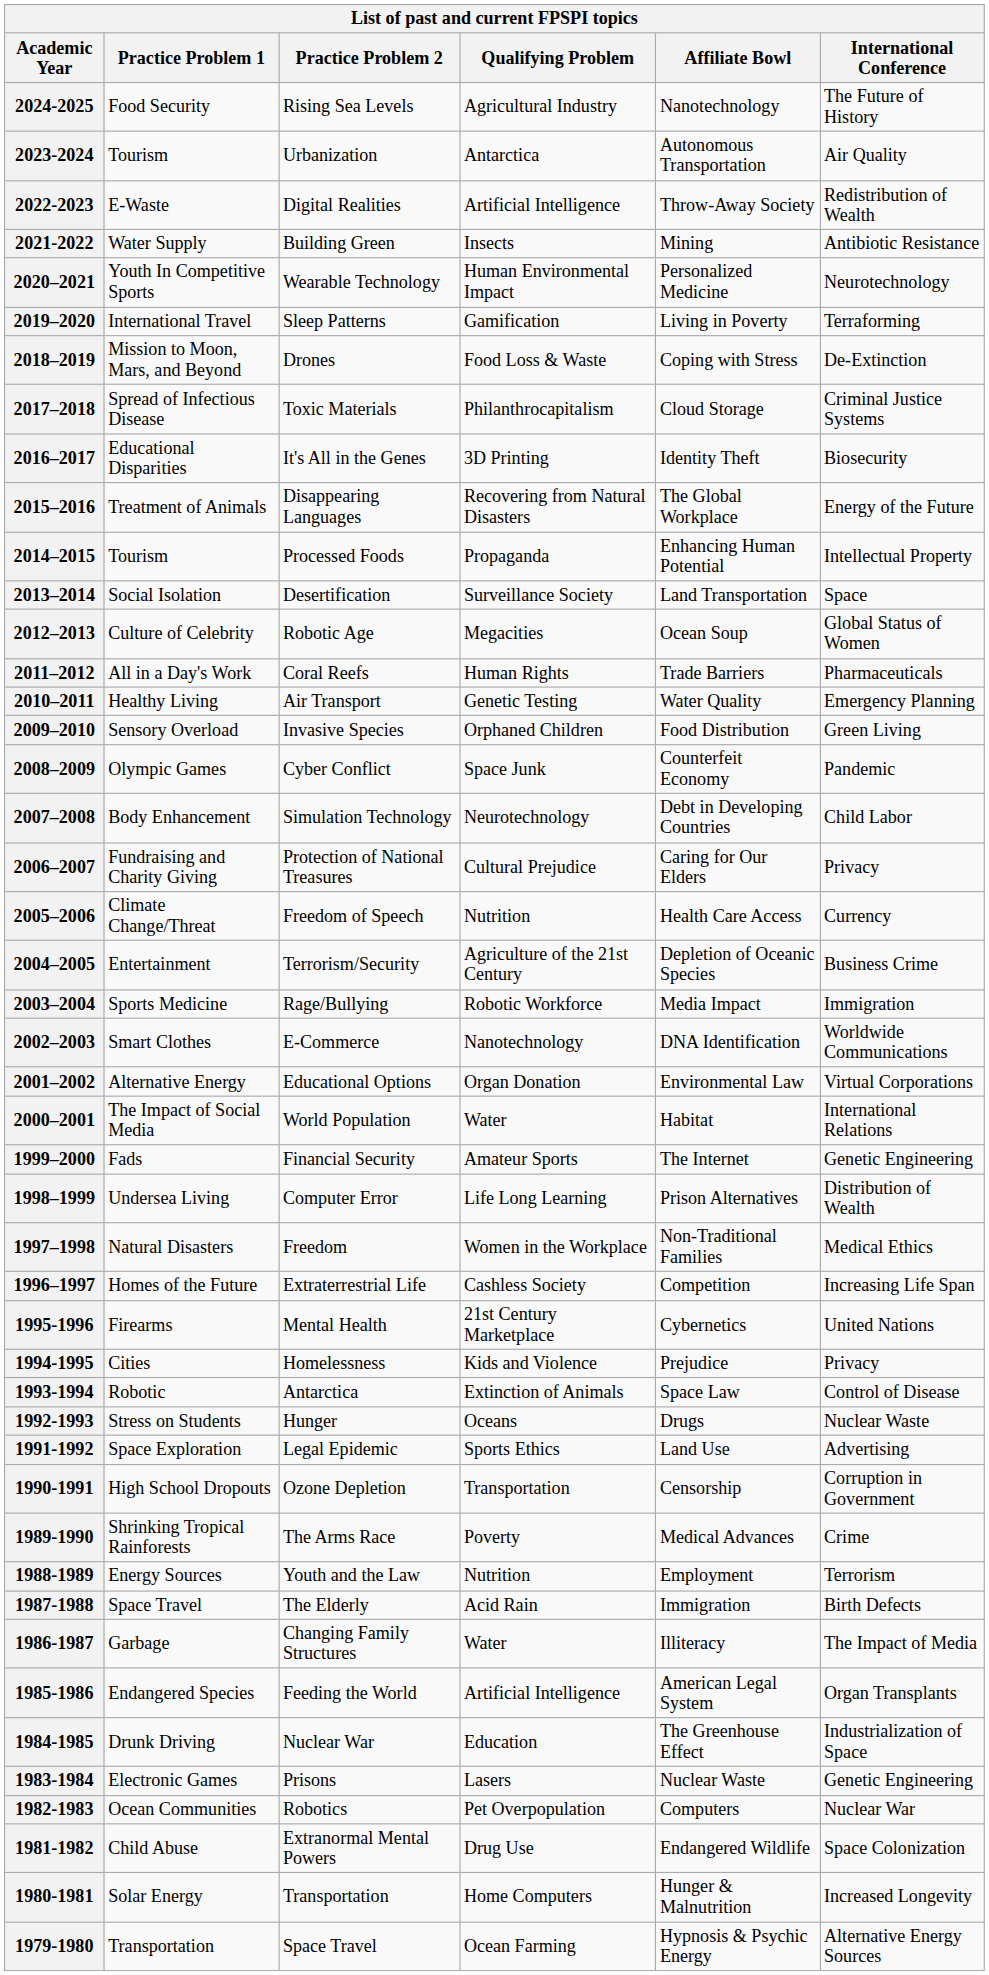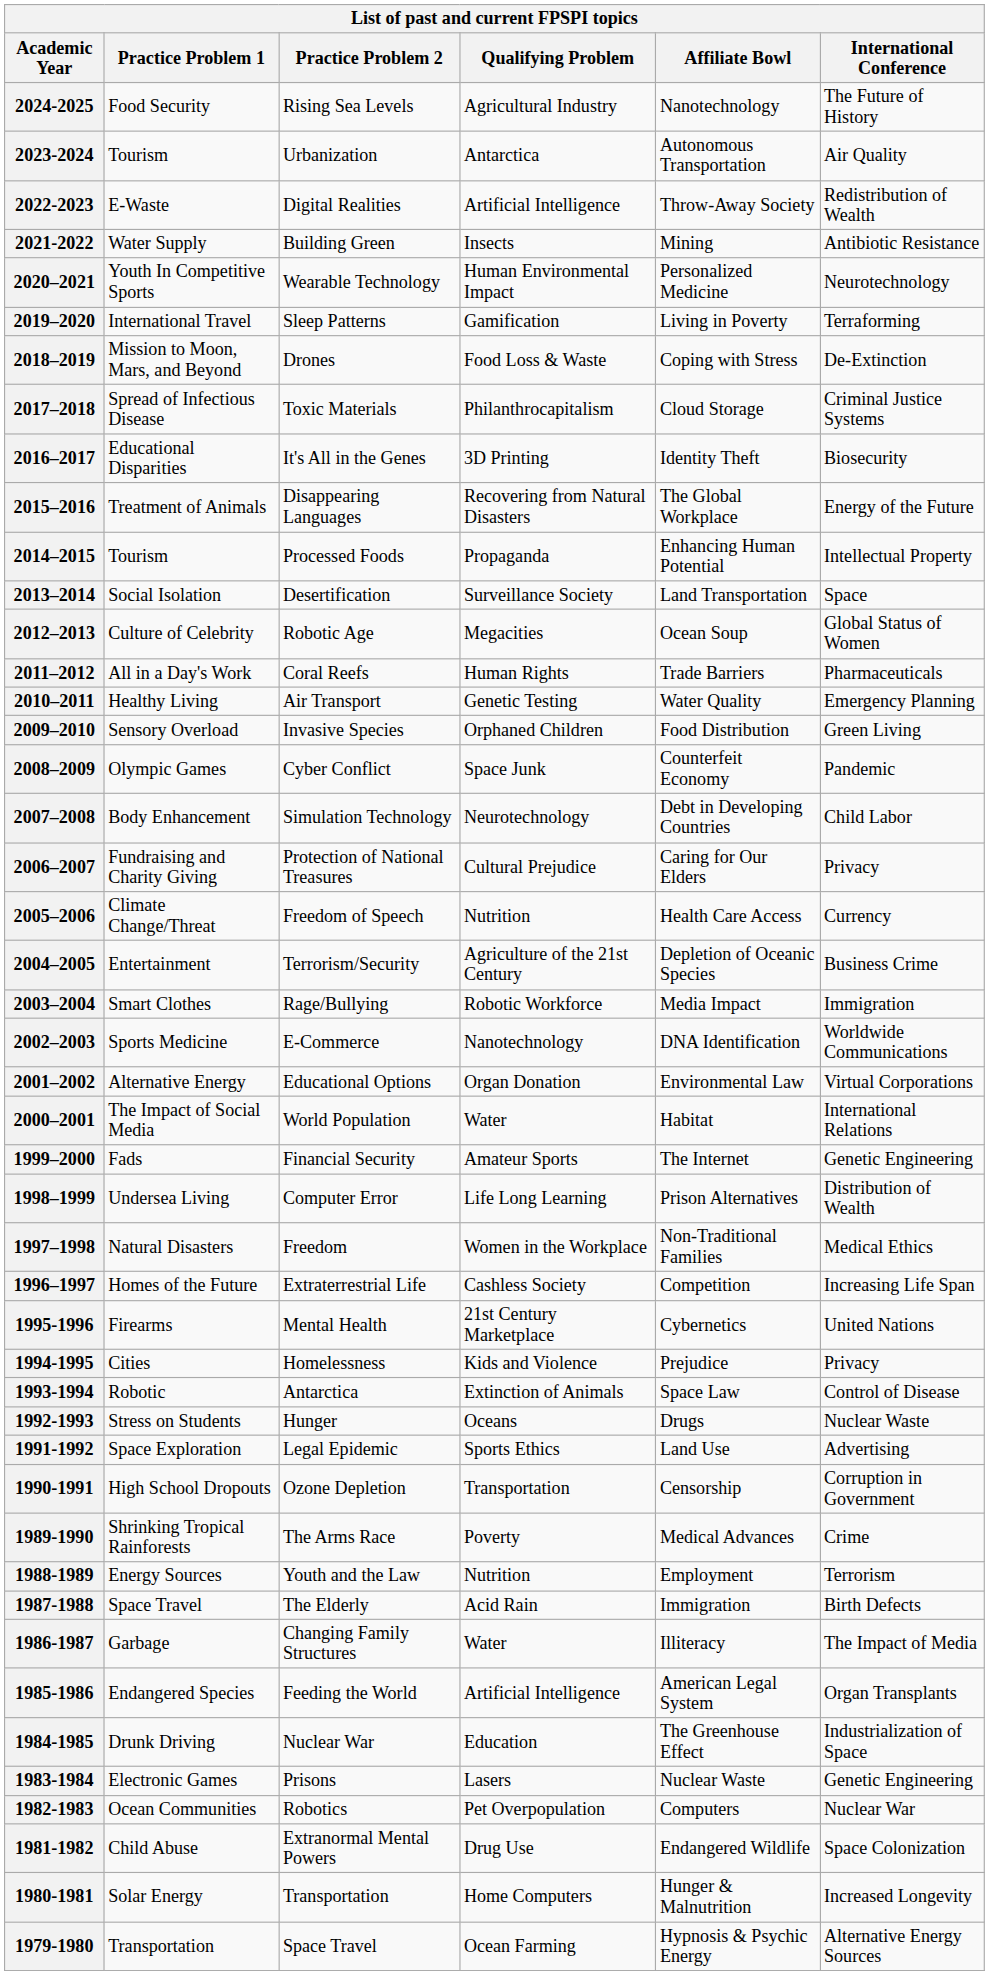2003–2004 | Practice Problem 1: Sports Medicine -> Smart Clothes
2002–2003 | Practice Problem 1: Smart Clothes -> Sports Medicine
